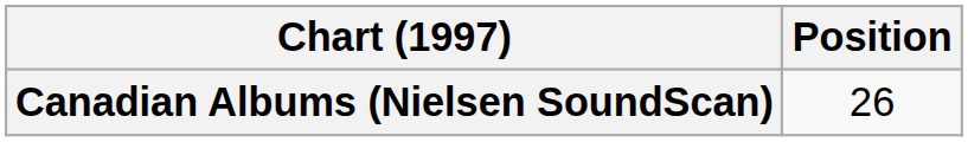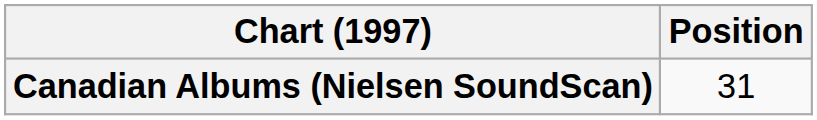Canadian Albums (Nielsen SoundScan) | Position: 26 -> 31
